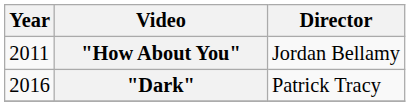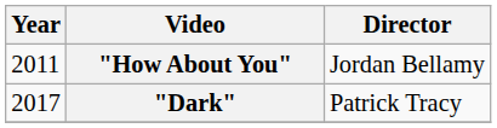"Dark" | Year: 2016 -> 2017
